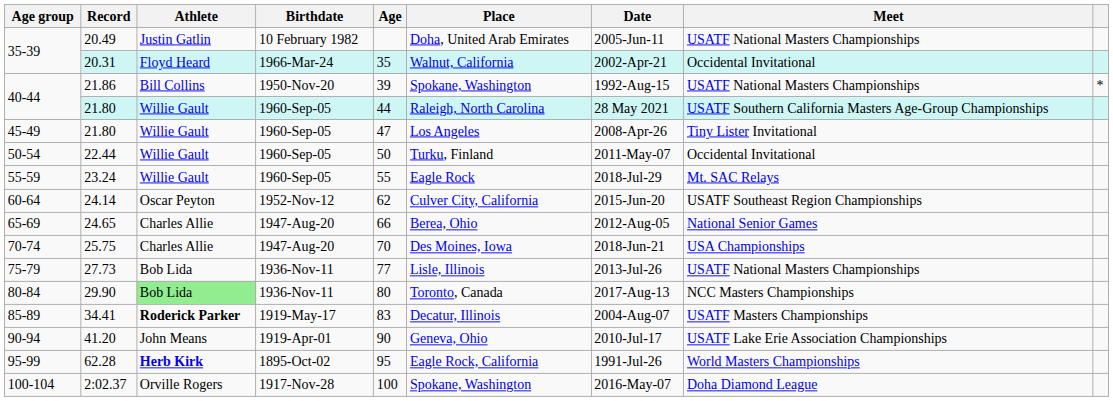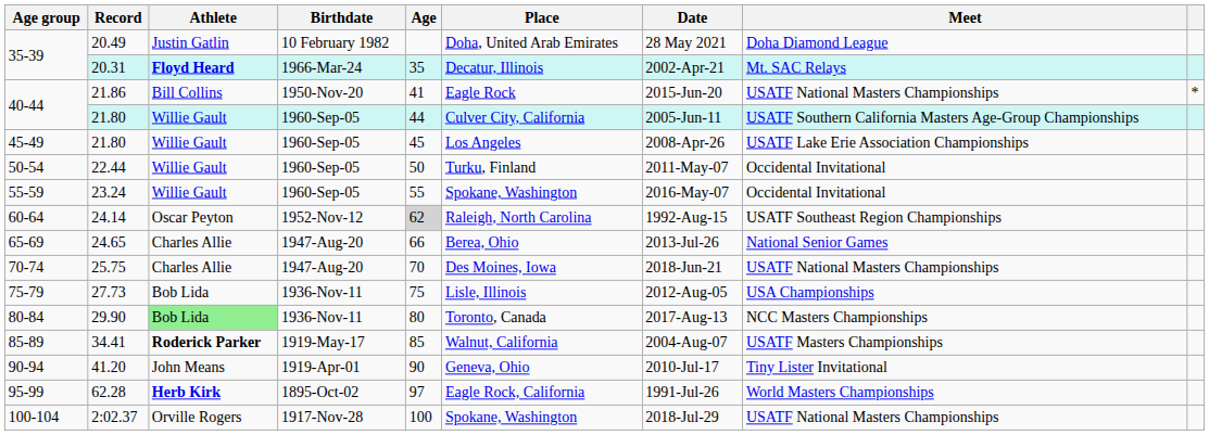20.49 | Date: 2005-Jun-11 -> 28 May 2021
20.49 | Meet: USATF National Masters Championships -> Doha Diamond League
20.31 | Athlete: normal -> bold
20.31 | Place: Walnut, California -> Decatur, Illinois
20.31 | Meet: Occidental Invitational -> Mt. SAC Relays
21.86 | Age: 39 -> 41
21.86 | Place: Spokane, Washington -> Eagle Rock
21.86 | Date: 1992-Aug-15 -> 2015-Jun-20
40-44 / 21.80 | Place: Raleigh, North Carolina -> Culver City, California
40-44 / 21.80 | Date: 28 May 2021 -> 2005-Jun-11
45-49 / 21.80 | Age: 47 -> 45
45-49 / 21.80 | Meet: Tiny Lister Invitational -> USATF Lake Erie Association Championships
23.24 | Place: Eagle Rock -> Spokane, Washington
23.24 | Date: 2018-Jul-29 -> 2016-May-07
23.24 | Meet: Mt. SAC Relays -> Occidental Invitational
24.14 | Age: no background -> lightgrey background
24.14 | Place: Culver City, California -> Raleigh, North Carolina
24.14 | Date: 2015-Jun-20 -> 1992-Aug-15
24.65 | Date: 2012-Aug-05 -> 2013-Jul-26
25.75 | Meet: USA Championships -> USATF National Masters Championships
27.73 | Age: 77 -> 75
27.73 | Date: 2013-Jul-26 -> 2012-Aug-05
27.73 | Meet: USATF National Masters Championships -> USA Championships
34.41 | Age: 83 -> 85
34.41 | Place: Decatur, Illinois -> Walnut, California
41.20 | Meet: USATF Lake Erie Association Championships -> Tiny Lister Invitational
62.28 | Age: 95 -> 97
2:02.37 | Date: 2016-May-07 -> 2018-Jul-29
2:02.37 | Meet: Doha Diamond League -> USATF National Masters Championships
